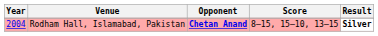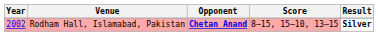Rodham Hall, Islamabad, Pakistan | Year: 2004 -> 2002
